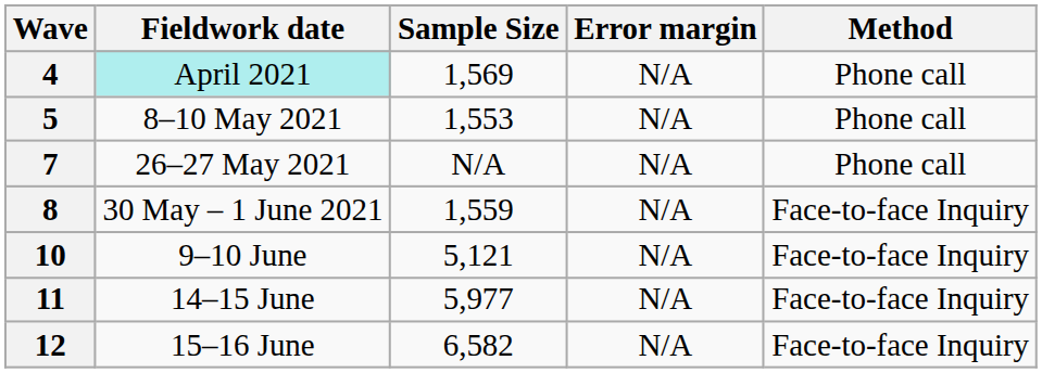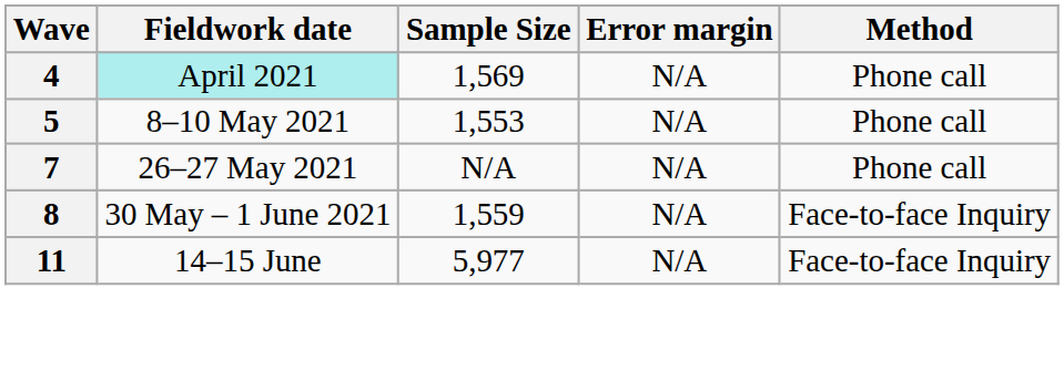- row: 10 | 9–10 June | 5,121 | N/A | Face-to-face Inquiry
- row: 12 | 15–16 June | 6,582 | N/A | Face-to-face Inquiry
